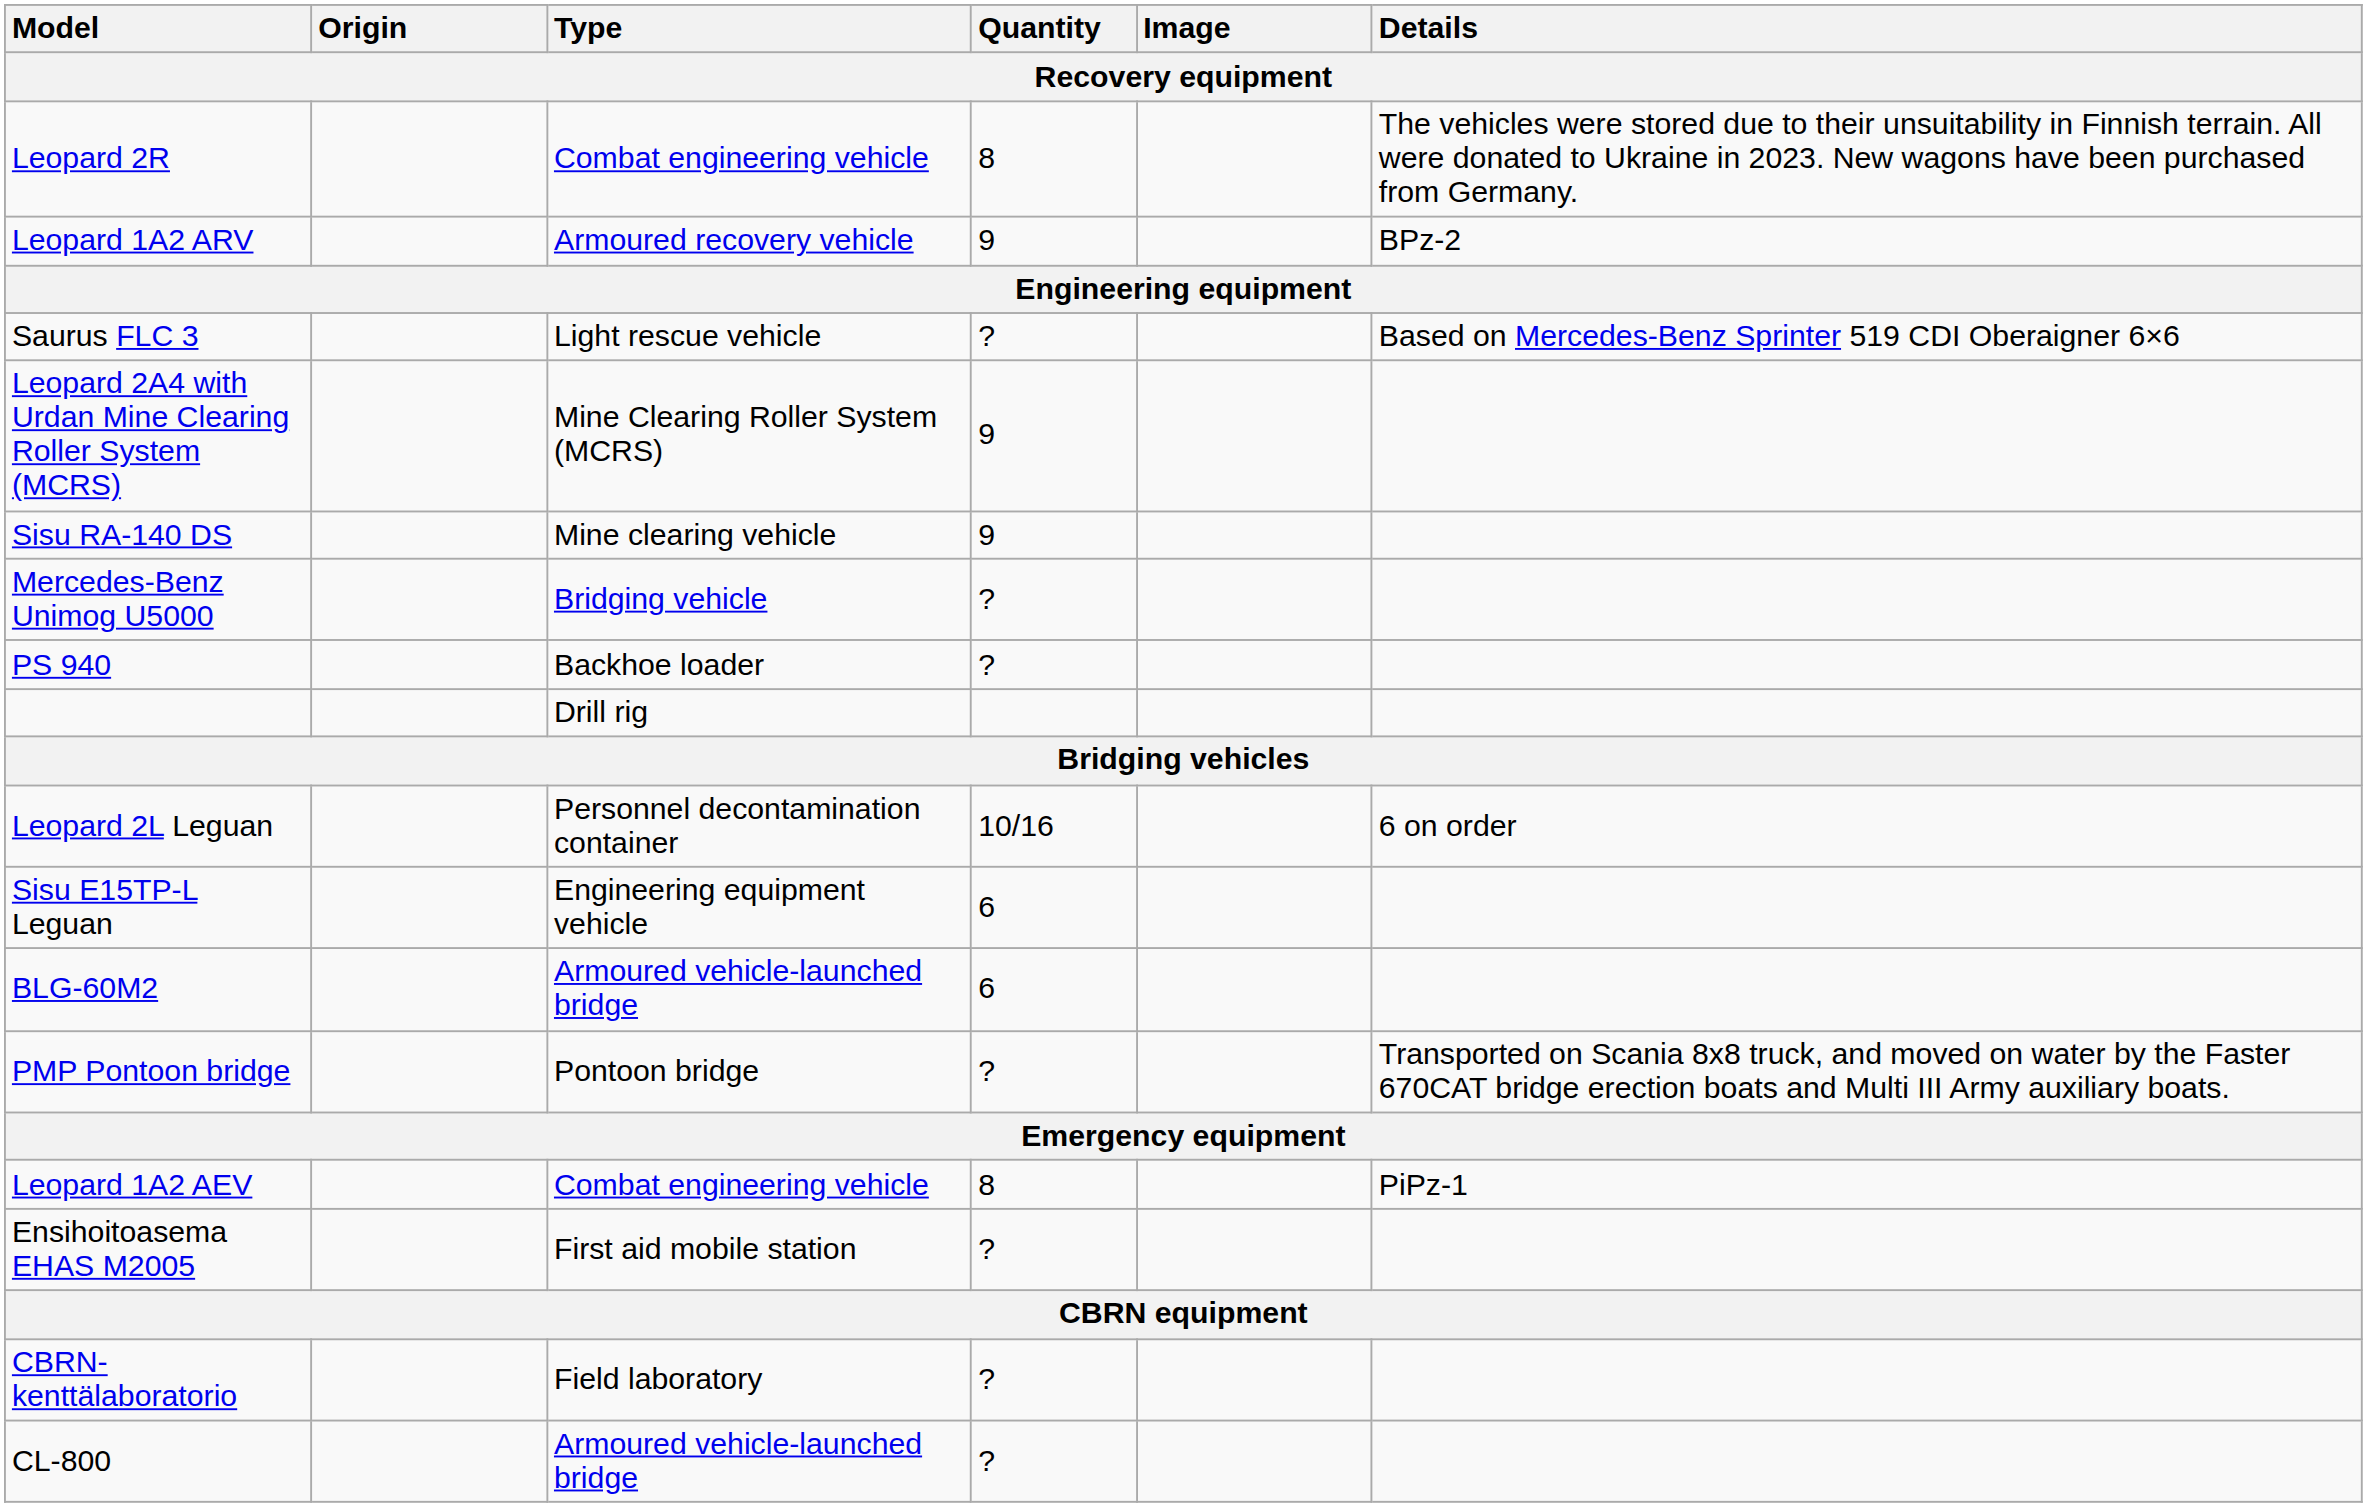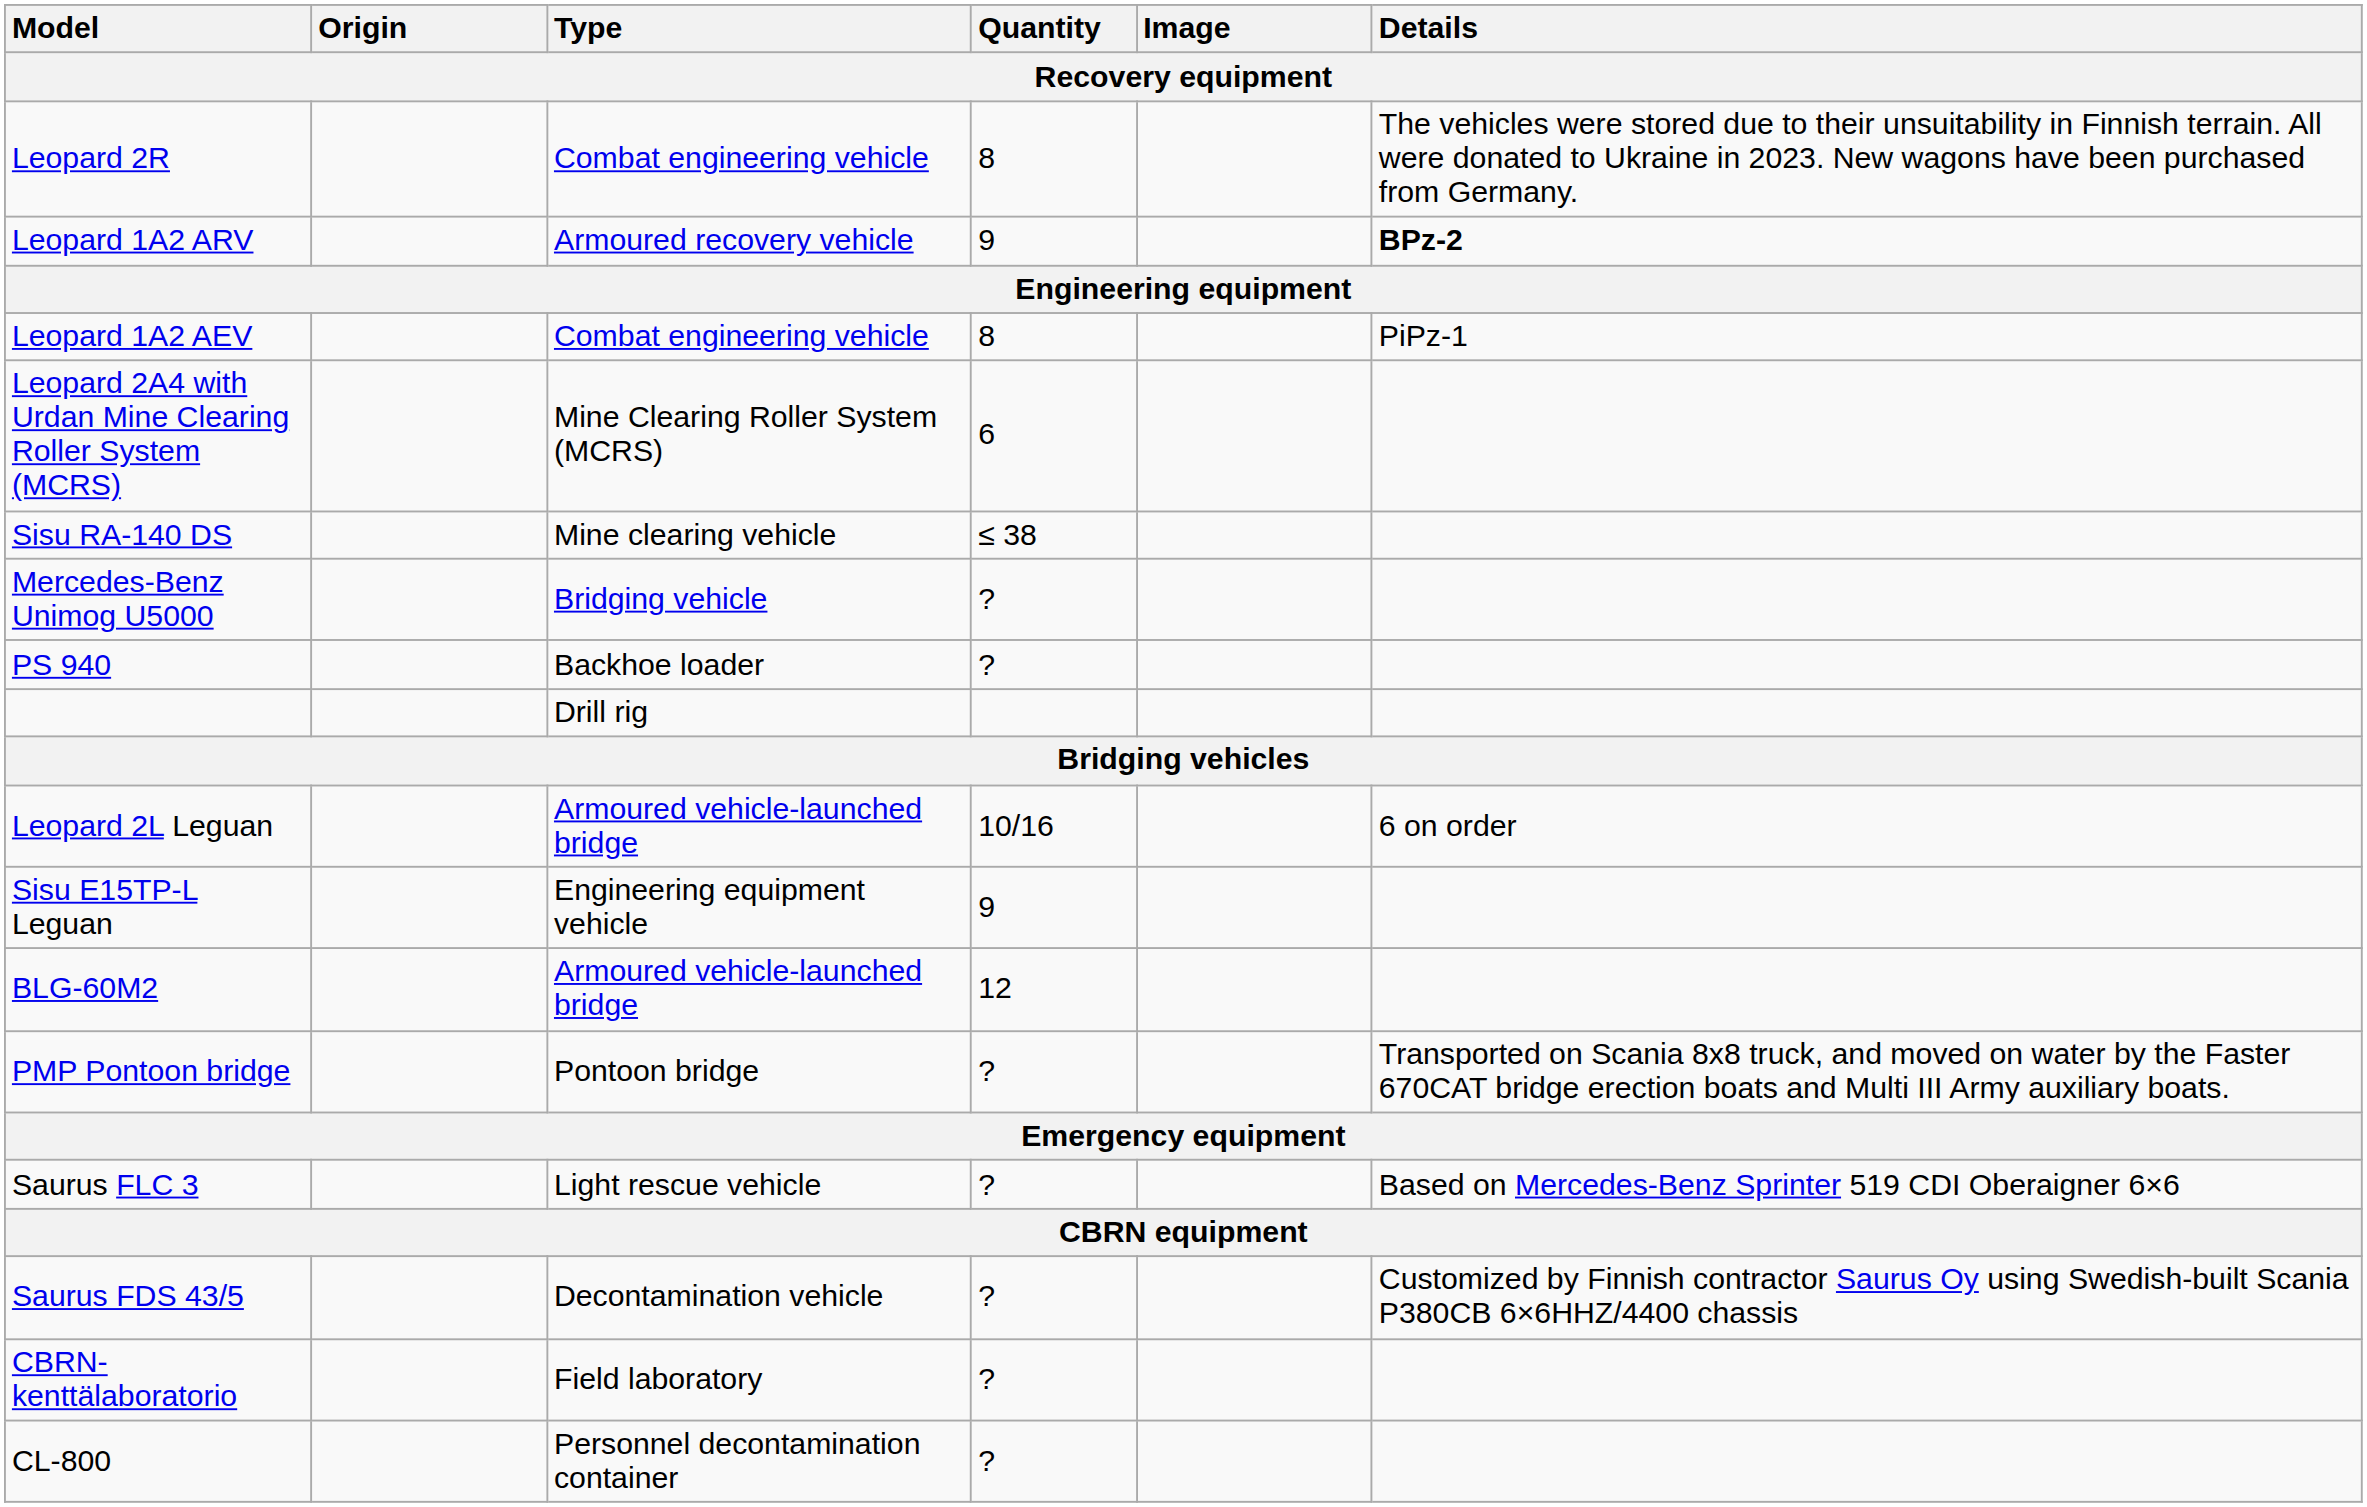Leopard 1A2 ARV | Details: normal -> bold
rows swapped: Leopard 1A2 AEV <-> Saurus FLC 3
Leopard 2A4 with Urdan Mine Clearing Roller System (MCRS) | Quantity: 9 -> 6
Sisu RA-140 DS | Quantity: 9 -> ≤ 38
Leopard 2L Leguan | Type: Personnel decontamination container -> Armoured vehicle-launched bridge
Sisu E15TP-L Leguan | Quantity: 6 -> 9
BLG-60M2 | Quantity: 6 -> 12
- row: Ensihoitoasema EHAS M2005 | First aid mobile station | ?
+ row: Saurus FDS 43/5 | Decontamination vehicle | ? | Customized by Finnish contractor Saurus Oy using Swedish-built Scania P380CB 6×6HHZ/4400 chassis
CL-800 | Type: Armoured vehicle-launched bridge -> Personnel decontamination container
